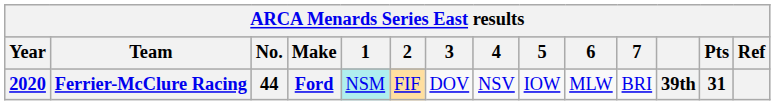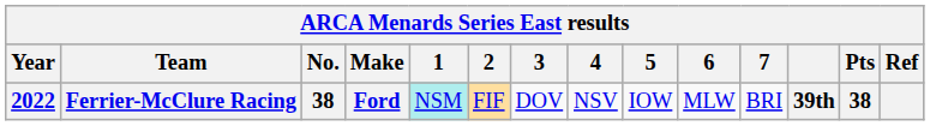Ferrier-McClure Racing | Year: 2020 -> 2022
Ferrier-McClure Racing | No.: 44 -> 38
Ferrier-McClure Racing | Pts: 31 -> 38
